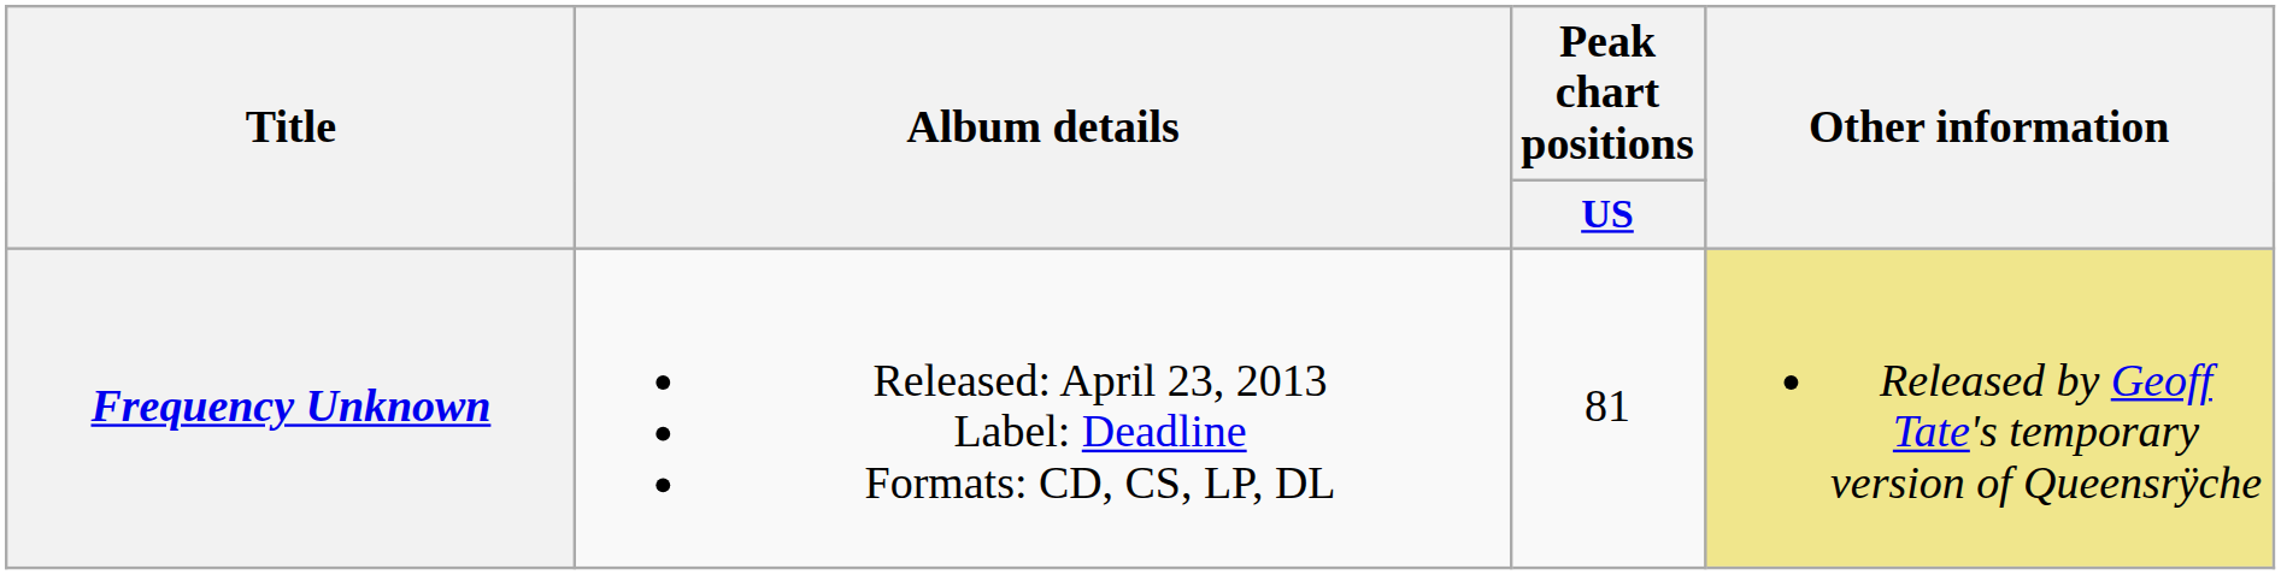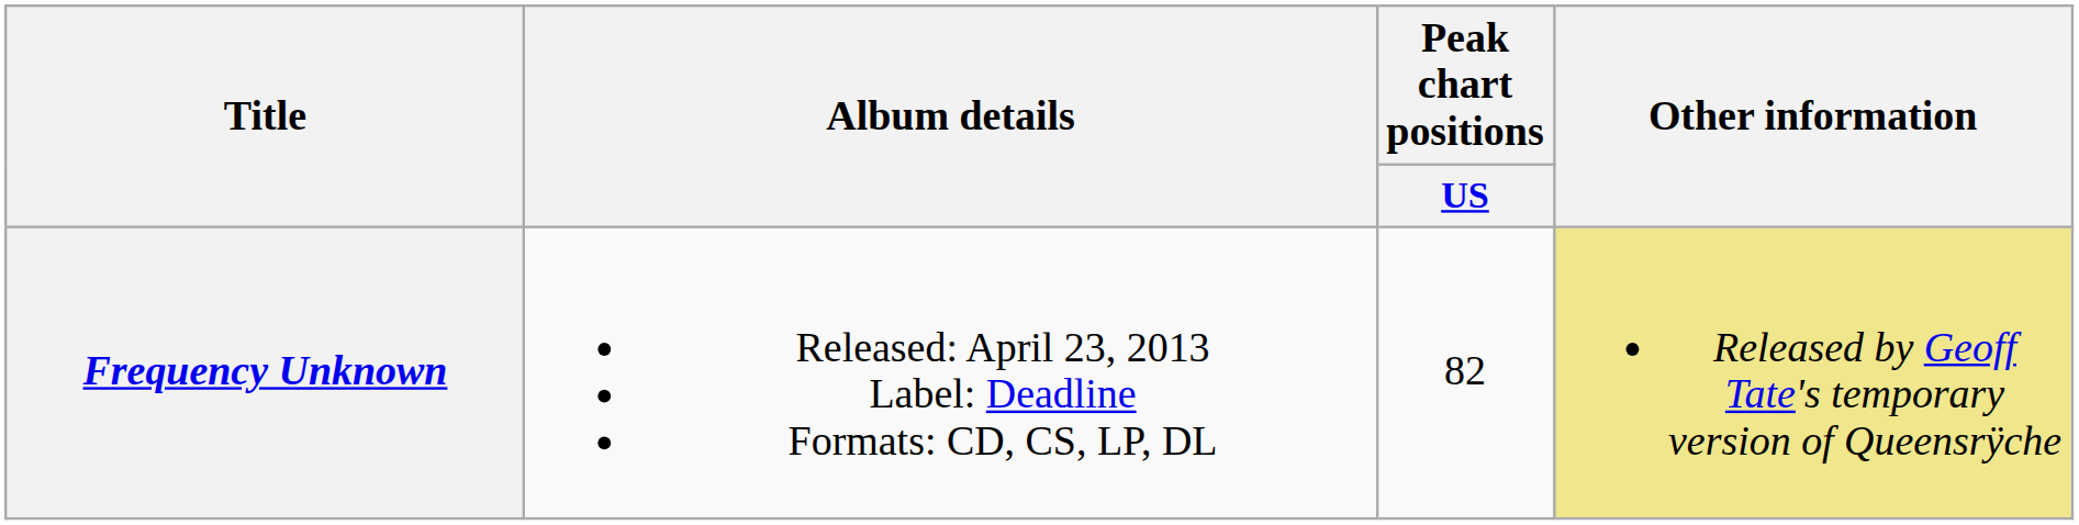Frequency Unknown | Peak chart positions / US: 81 -> 82
